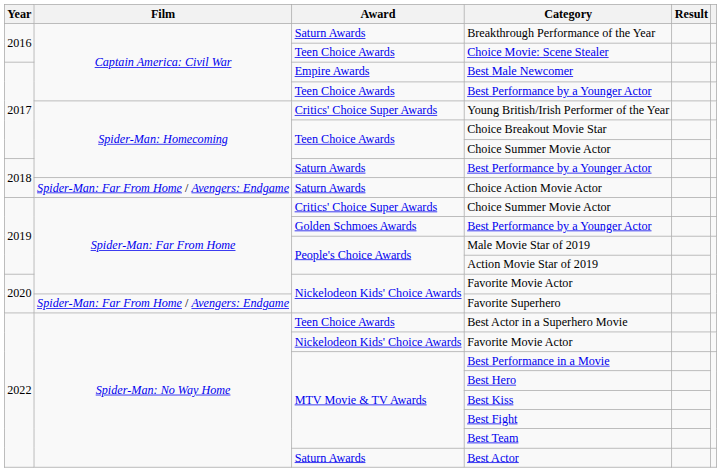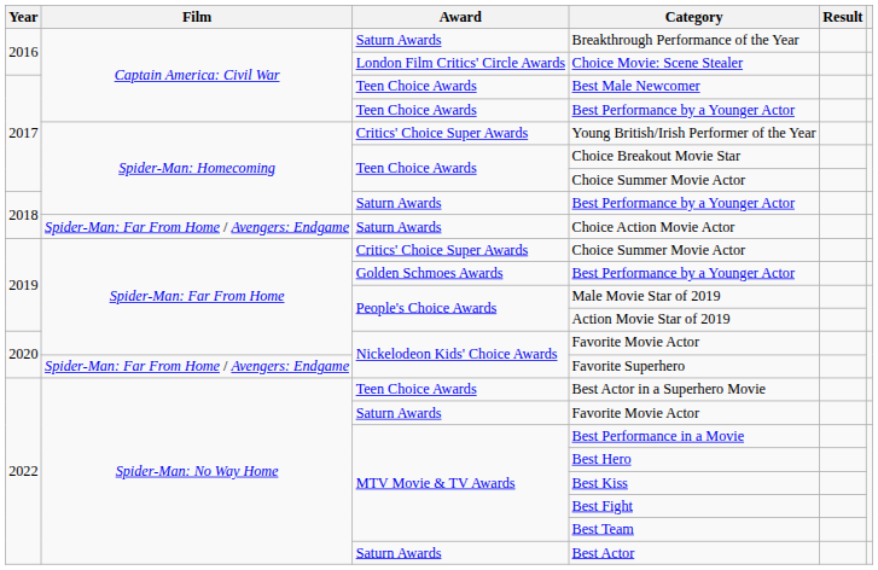Choice Movie: Scene Stealer | Award: Teen Choice Awards -> London Film Critics' Circle Awards
Best Male Newcomer | Award: Empire Awards -> Teen Choice Awards
2022 / Favorite Movie Actor | Award: Nickelodeon Kids' Choice Awards -> Saturn Awards
